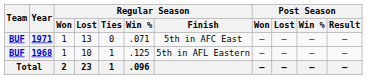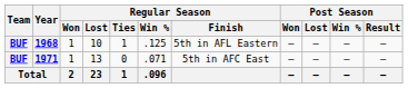rows swapped: 1968 <-> 1971
